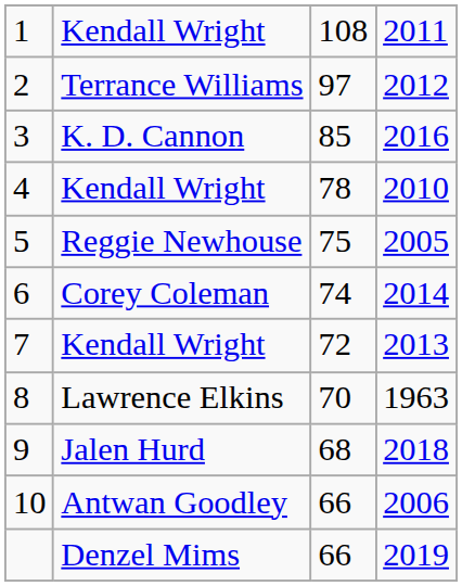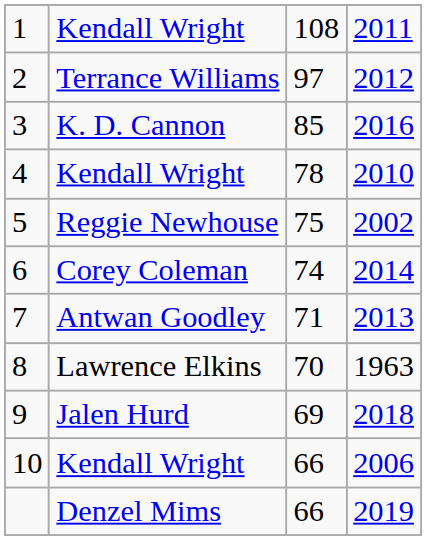5 | column 4: 2005 -> 2002
7 | column 2: Kendall Wright -> Antwan Goodley
7 | column 3: 72 -> 71
9 | column 3: 68 -> 69
10 | column 2: Antwan Goodley -> Kendall Wright
